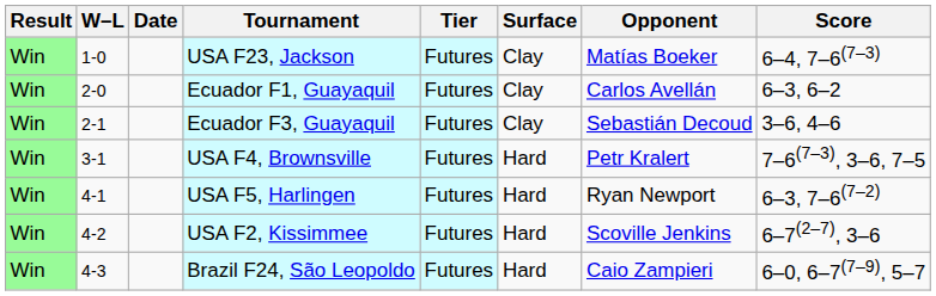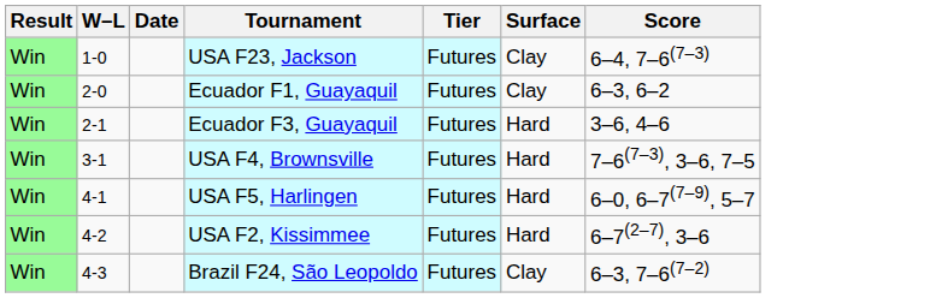- column: Opponent | Matías Boeker | Carlos Avellán | Sebastián Decoud | Petr Kralert | Ryan Newport | Scoville Jenkins | Caio Zampieri
Ecuador F3, Guayaquil | Surface: Clay -> Hard
USA F5, Harlingen | Score: 6–3, 7–6(7–2) -> 6–0, 6–7(7–9), 5–7
Brazil F24, São Leopoldo | Surface: Hard -> Clay
Brazil F24, São Leopoldo | Score: 6–0, 6–7(7–9), 5–7 -> 6–3, 7–6(7–2)
